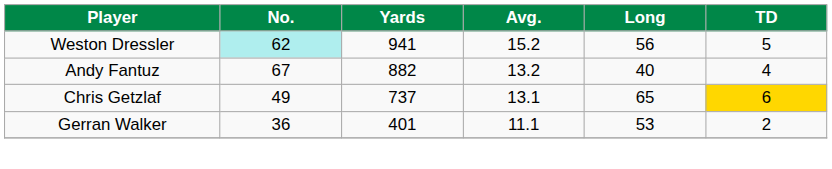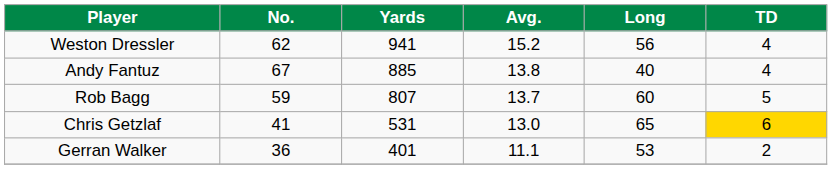Weston Dressler | No.: paleturquoise background -> no background
Weston Dressler | TD: 5 -> 4
Andy Fantuz | Yards: 882 -> 885
Andy Fantuz | Avg.: 13.2 -> 13.8
+ row: Rob Bagg | 59 | 807 | 13.7 | 60 | 5
Chris Getzlaf | No.: 49 -> 41
Chris Getzlaf | Yards: 737 -> 531
Chris Getzlaf | Avg.: 13.1 -> 13.0
